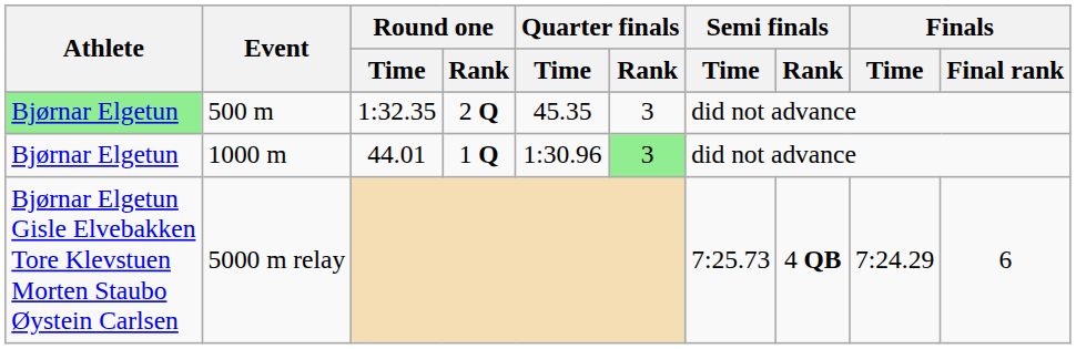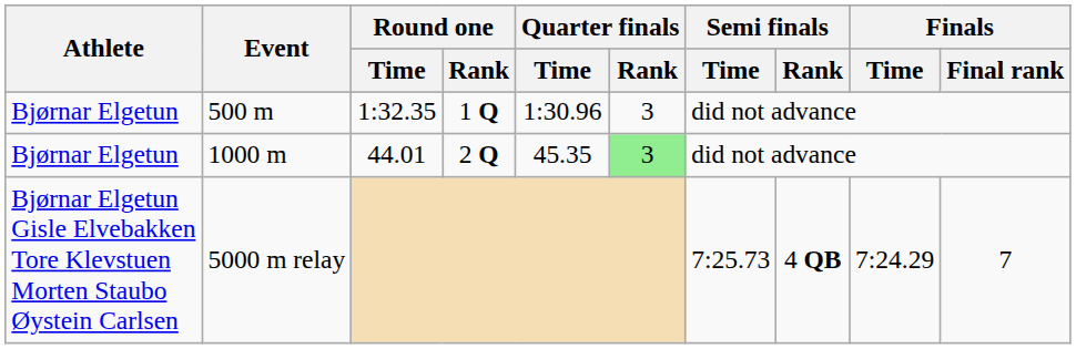500 m | Athlete: lightgreen background -> no background
500 m | Round one / Rank: 2 Q -> 1 Q
500 m | Quarter finals / Time: 45.35 -> 1:30.96
1000 m | Round one / Rank: 1 Q -> 2 Q
1000 m | Quarter finals / Time: 1:30.96 -> 45.35
5000 m relay | Finals / Final rank: 6 -> 7
